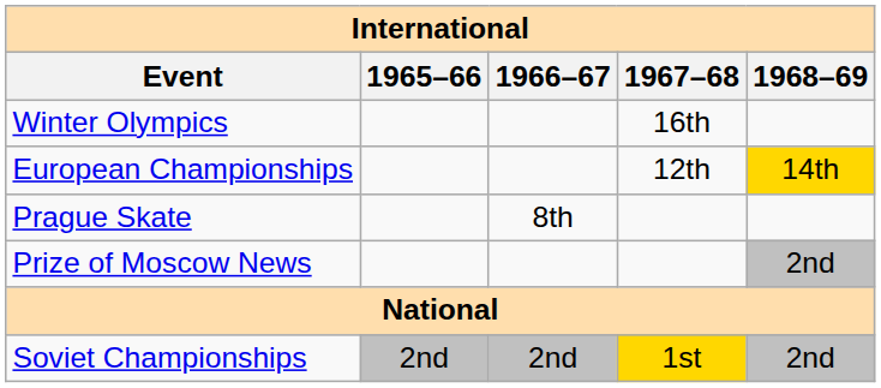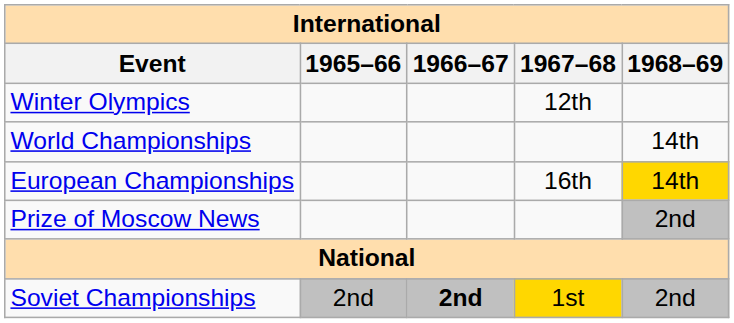Winter Olympics | 1967–68: 16th -> 12th
+ row: World Championships | 14th
European Championships | 1967–68: 12th -> 16th
- row: Prague Skate | 8th
Soviet Championships | 1966–67: normal -> bold
